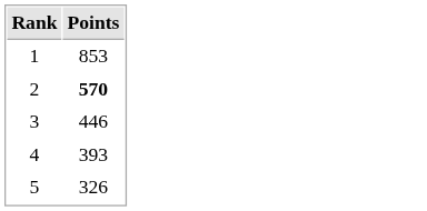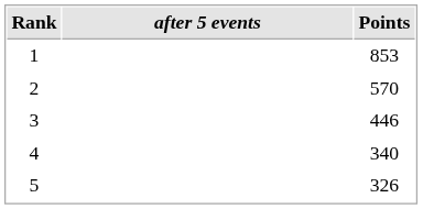+ column: after 5 events
2 | Points: bold -> normal
4 | Points: 393 -> 340
